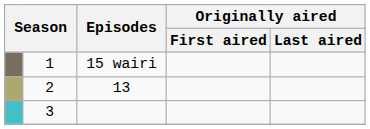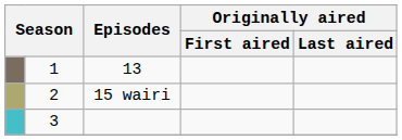1 | Episodes: 15 wairi -> 13
2 | Episodes: 13 -> 15 wairi
